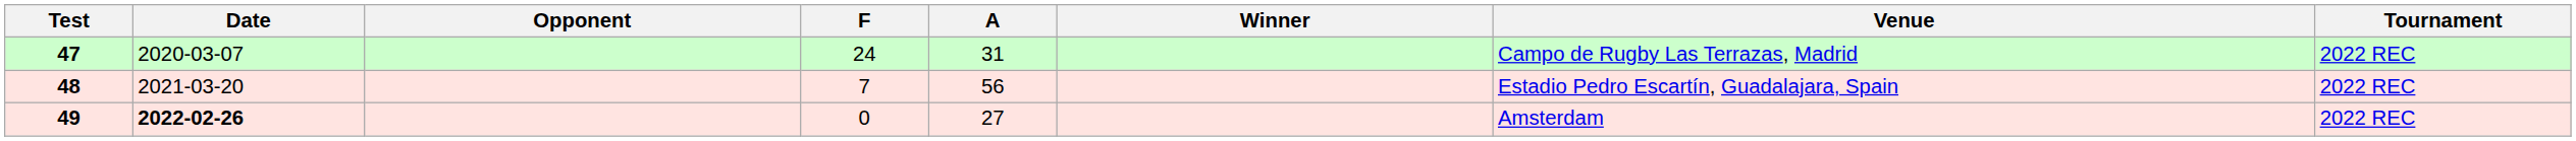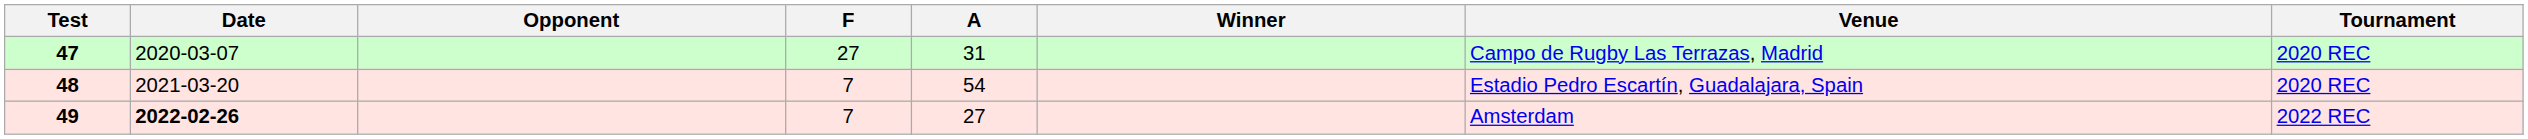47 | F: 24 -> 27
47 | Tournament: 2022 REC -> 2020 REC
48 | A: 56 -> 54
48 | Tournament: 2022 REC -> 2020 REC
49 | F: 0 -> 7
